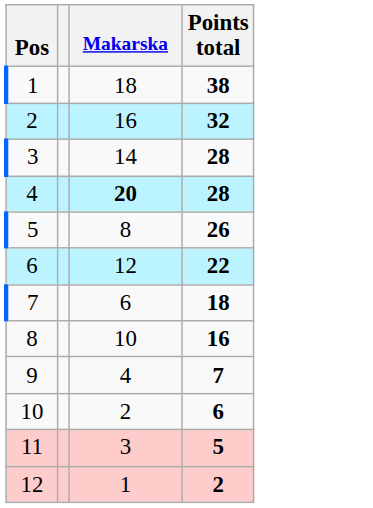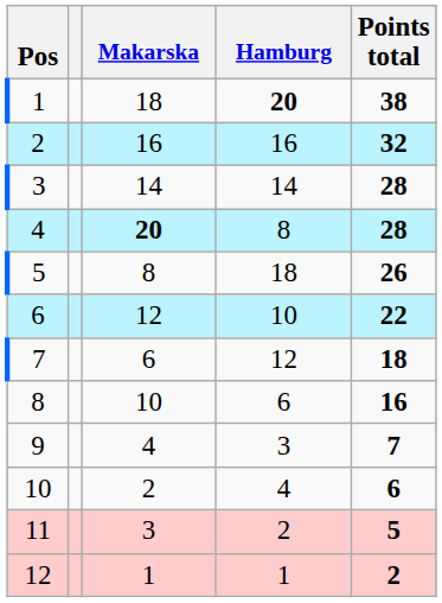+ column: Hamburg | 20 | 16 | 14 | 8 | 18 | 10 | 12 | 6 | 3 | 4 | 2 | 1
